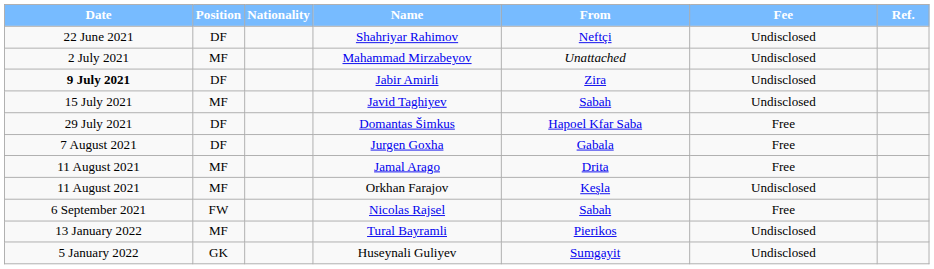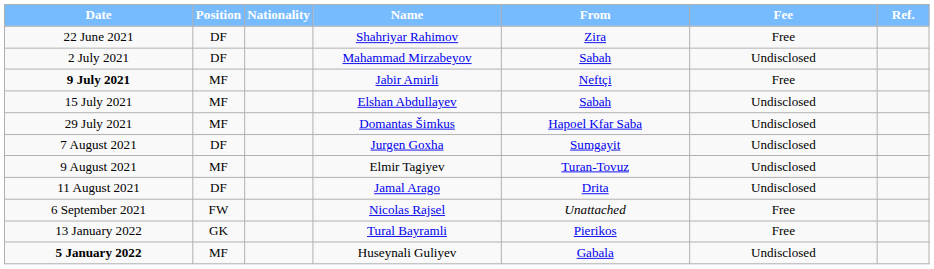Shahriyar Rahimov | From: Neftçi -> Zira
Shahriyar Rahimov | Fee: Undisclosed -> Free
Mahammad Mirzabeyov | Position: MF -> DF
Mahammad Mirzabeyov | From: Unattached -> Sabah
Jabir Amirli | Position: DF -> MF
Jabir Amirli | From: Zira -> Neftçi
Jabir Amirli | Fee: Undisclosed -> Free
+ row: 15 July 2021 | MF | Elshan Abdullayev | Sabah | Undisclosed
- row: 15 July 2021 | MF | Javid Taghiyev | Sabah | Undisclosed
Domantas Šimkus | Position: DF -> MF
Domantas Šimkus | Fee: Free -> Undisclosed
Jurgen Goxha | From: Gabala -> Sumgayit
Jurgen Goxha | Fee: Free -> Undisclosed
+ row: 9 August 2021 | MF | Elmir Tagiyev | Turan-Tovuz | Undisclosed
Jamal Arago | Position: MF -> DF
Jamal Arago | Fee: Free -> Undisclosed
- row: 11 August 2021 | MF | Orkhan Farajov | Keşla | Undisclosed
Nicolas Rajsel | From: Sabah -> Unattached
Tural Bayramli | Position: MF -> GK
Tural Bayramli | Fee: Undisclosed -> Free
Huseynali Guliyev | Date: normal -> bold
Huseynali Guliyev | Position: GK -> MF
Huseynali Guliyev | From: Sumgayit -> Gabala
